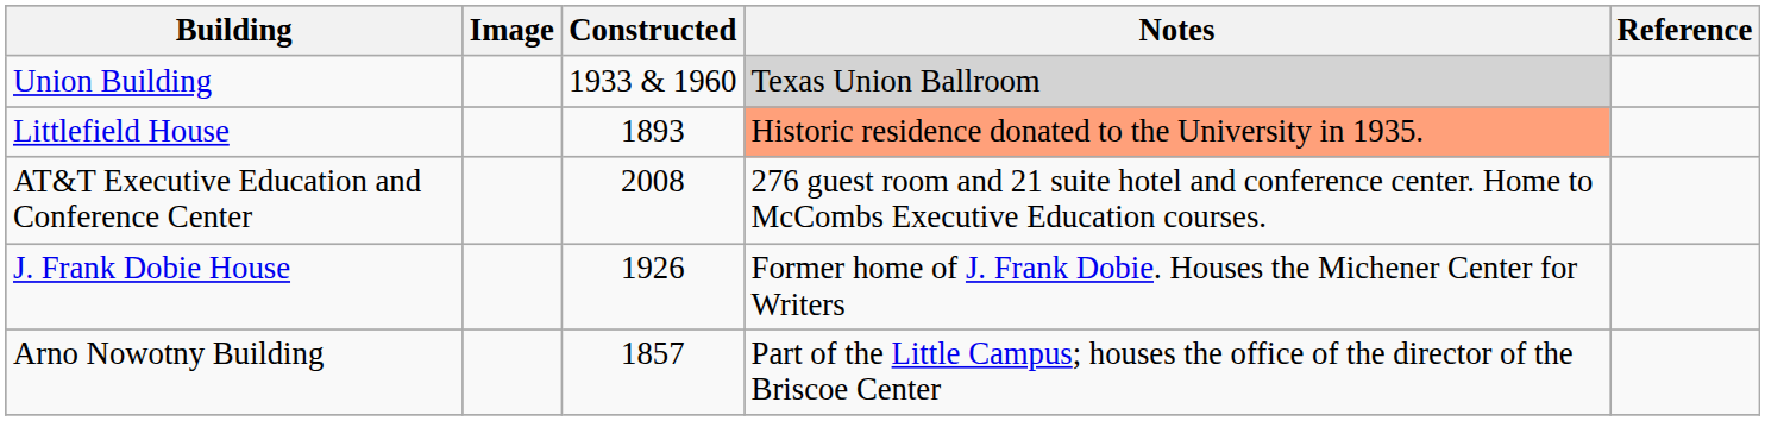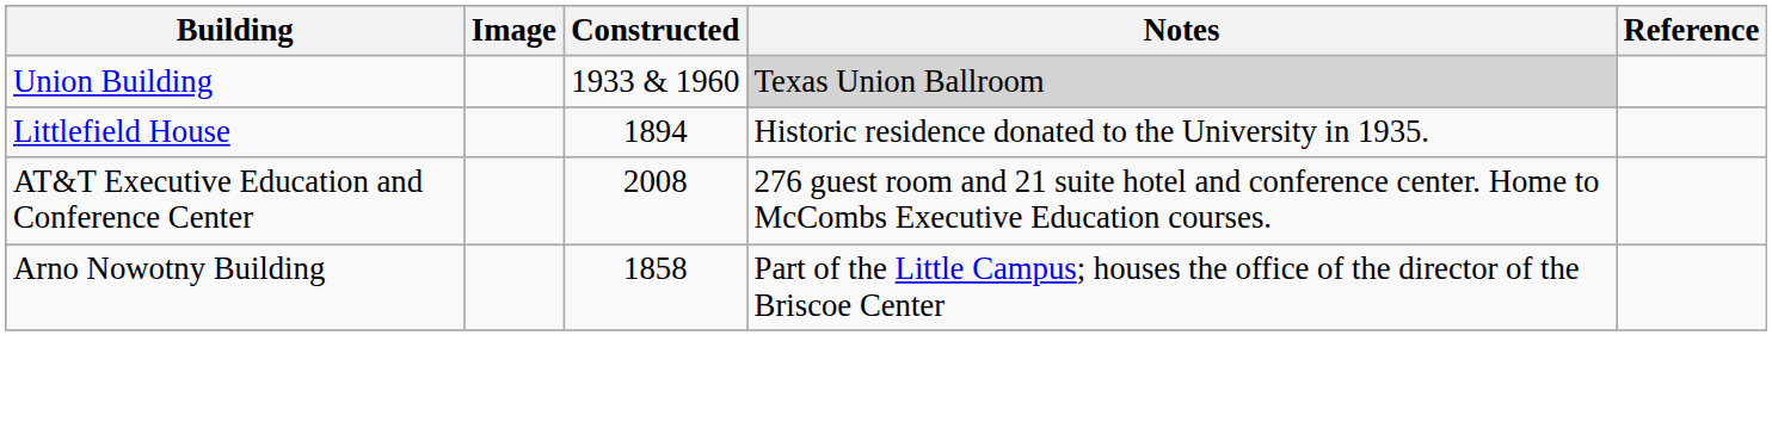Littlefield House | Constructed: 1893 -> 1894
Littlefield House | Notes: lightsalmon background -> no background
- row: J. Frank Dobie House | 1926 | Former home of J. Frank Dobie. Houses the Michener Center for Writers
Arno Nowotny Building | Constructed: 1857 -> 1858
